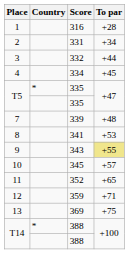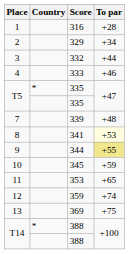2 | Score: 331 -> 329
4 | Score: 334 -> 333
4 | To par: +45 -> +46
8 | To par: no background -> lightyellow background
9 | Score: 343 -> 344
10 | To par: +57 -> +59
11 | Score: 352 -> 353
12 | To par: +71 -> +74
